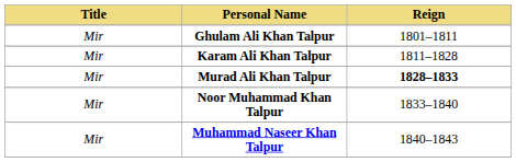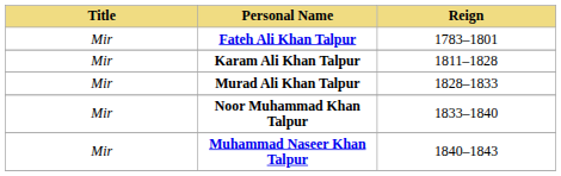+ row: Mir | Fateh Ali Khan Talpur | 1783–1801
- row: Mir | Ghulam Ali Khan Talpur | 1801–1811
Murad Ali Khan Talpur | Reign: bold -> normal
